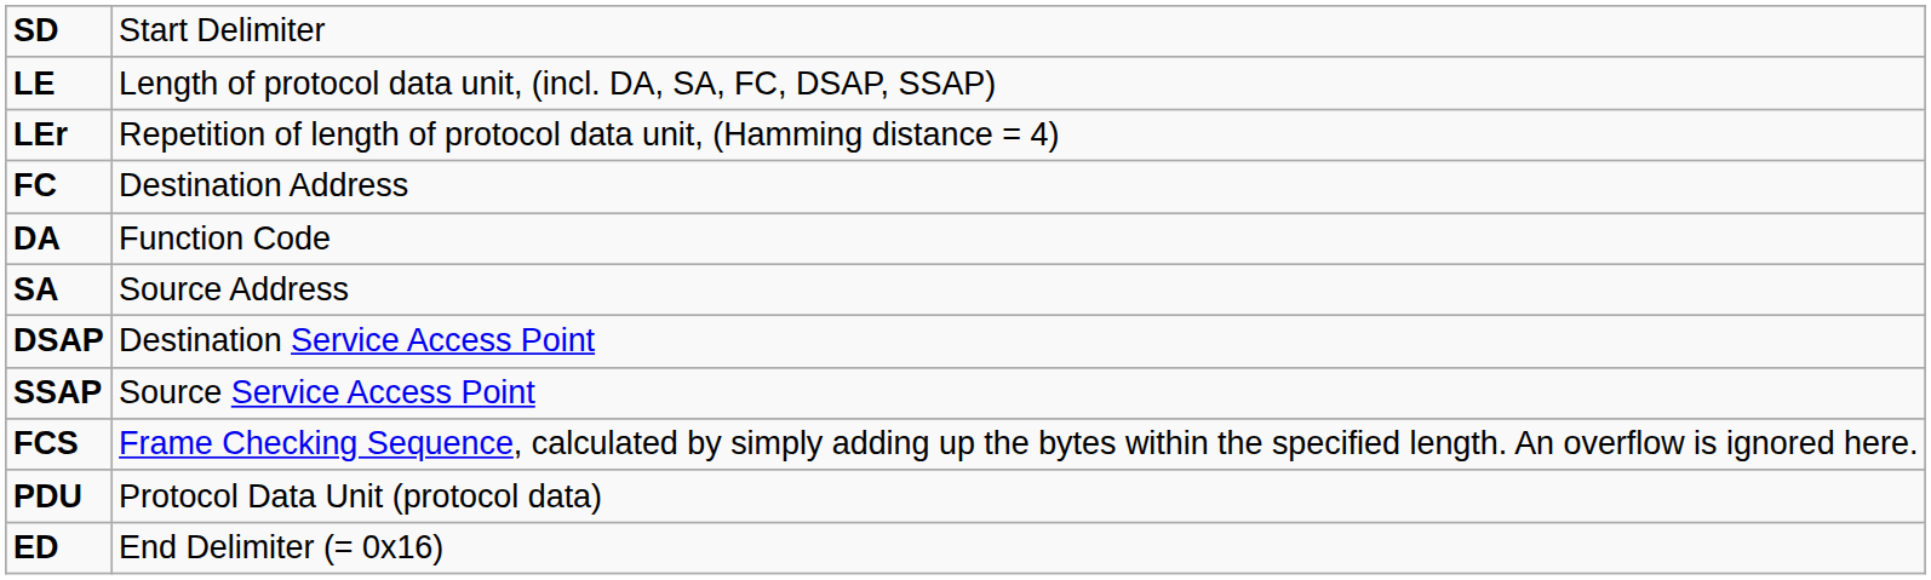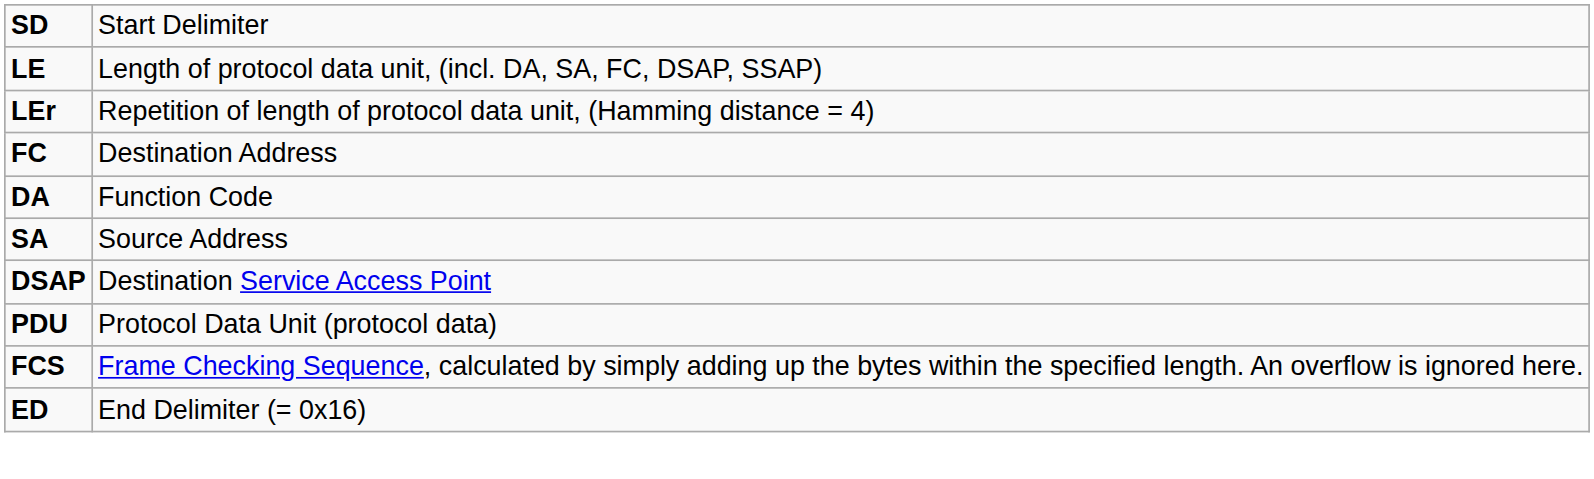- row: SSAP | Source Service Access Point
rows swapped: PDU <-> FCS
